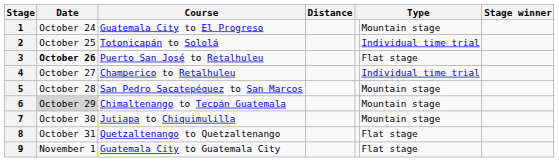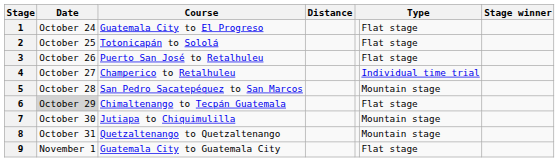1 | column 6: Mountain stage -> Flat stage
2 | column 6: Individual time trial -> Flat stage
3 | Date: bold -> normal
6 | column 6: Mountain stage -> Flat stage
8 | column 6: Flat stage -> Mountain stage
